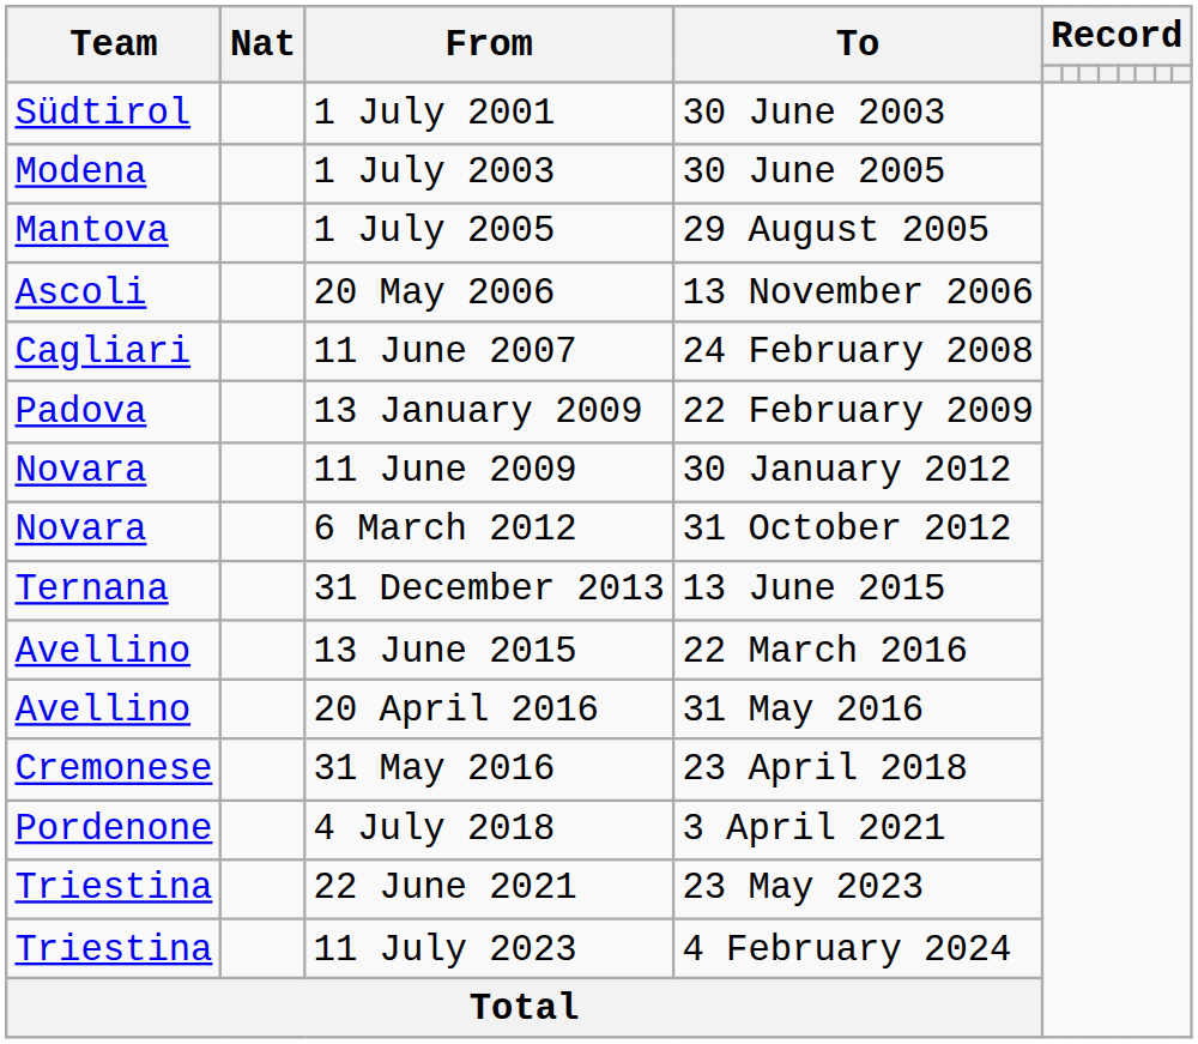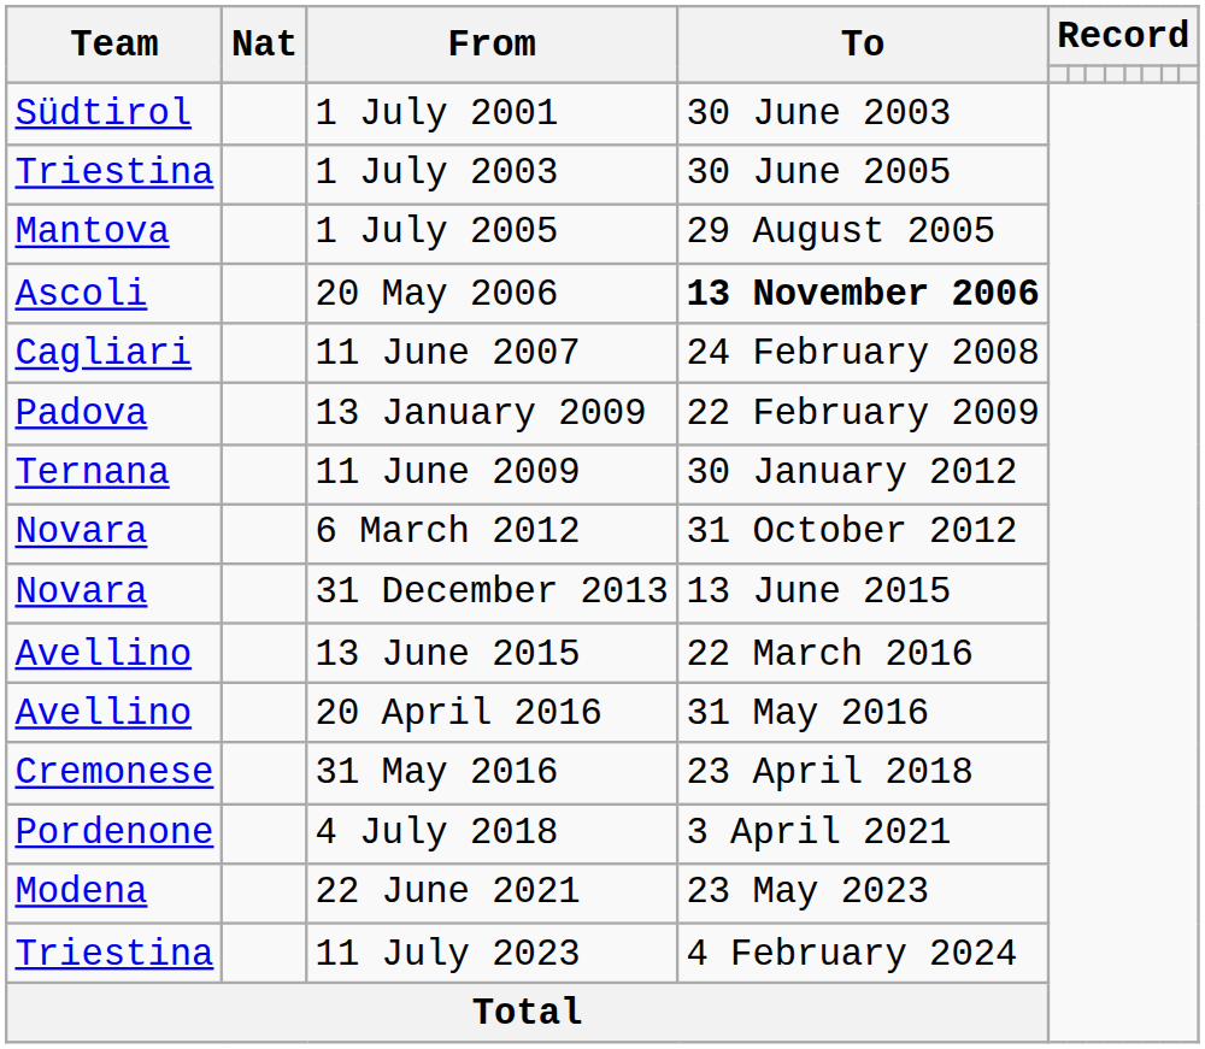1 July 2003 | Team: Modena -> Triestina
20 May 2006 | To: normal -> bold
11 June 2009 | Team: Novara -> Ternana
31 December 2013 | Team: Ternana -> Novara
22 June 2021 | Team: Triestina -> Modena
